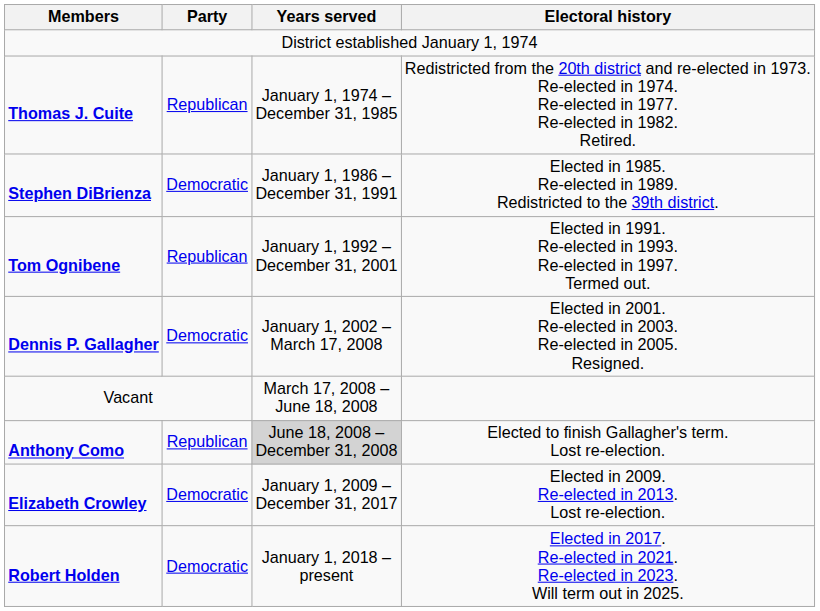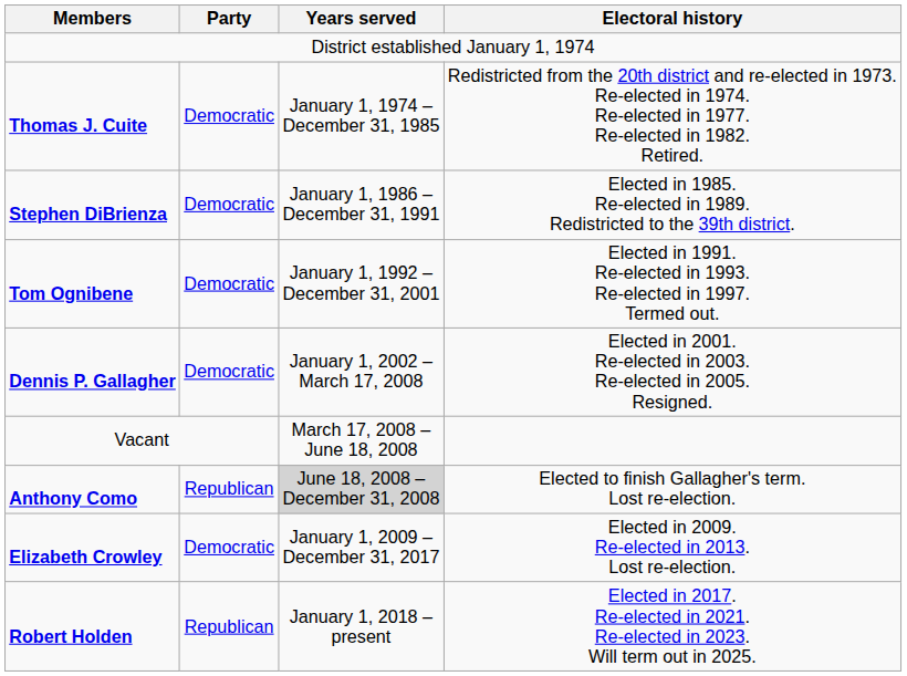Thomas J. Cuite | Party: Republican -> Democratic
Tom Ognibene | Party: Republican -> Democratic
Robert Holden | Party: Democratic -> Republican
